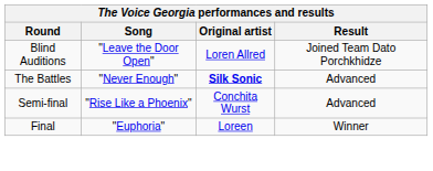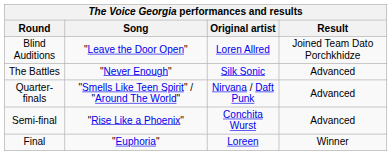The Battles | Original artist: bold -> normal
+ row: Quarter-finals | "Smells Like Teen Spirit" / "Around The World" | Nirvana / Daft Punk | Advanced
